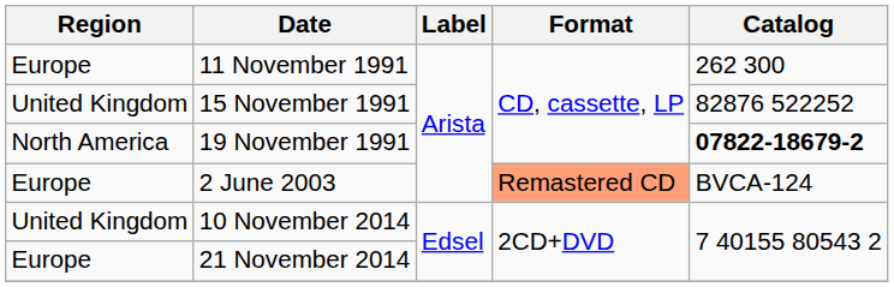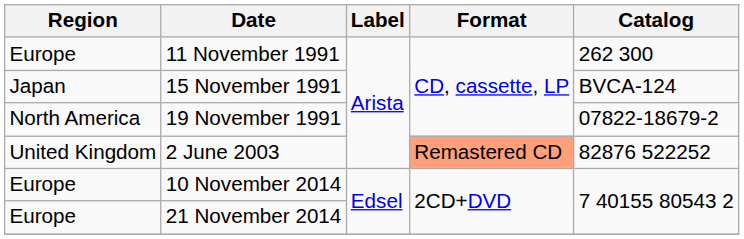15 November 1991 | Region: United Kingdom -> Japan
15 November 1991 | Catalog: 82876 522252 -> BVCA-124
19 November 1991 | Catalog: bold -> normal
2 June 2003 | Region: Europe -> United Kingdom
2 June 2003 | Catalog: BVCA-124 -> 82876 522252
10 November 2014 | Region: United Kingdom -> Europe
